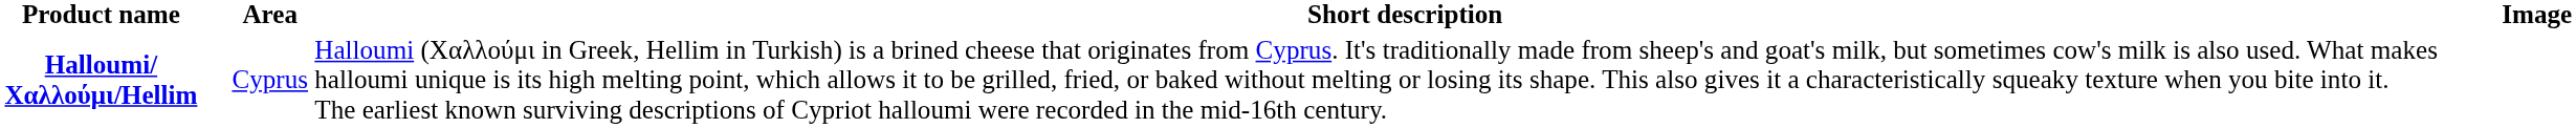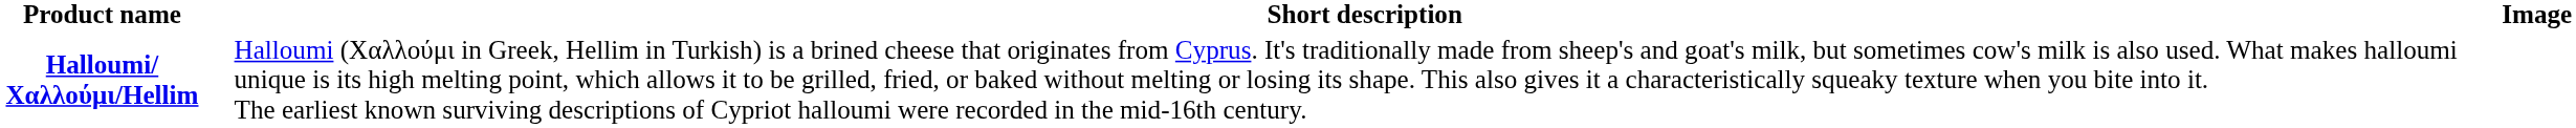- column: Area | Cyprus
